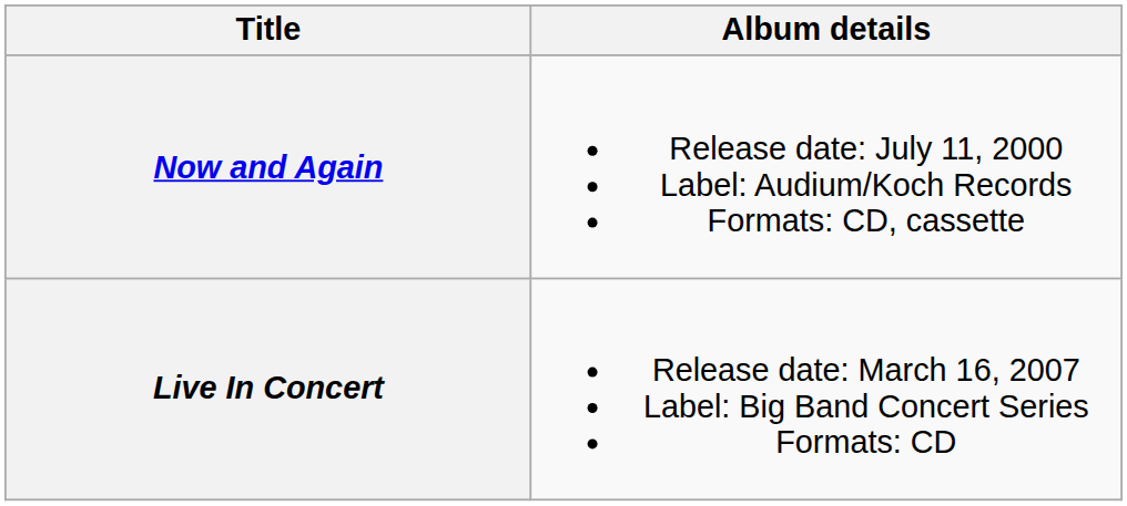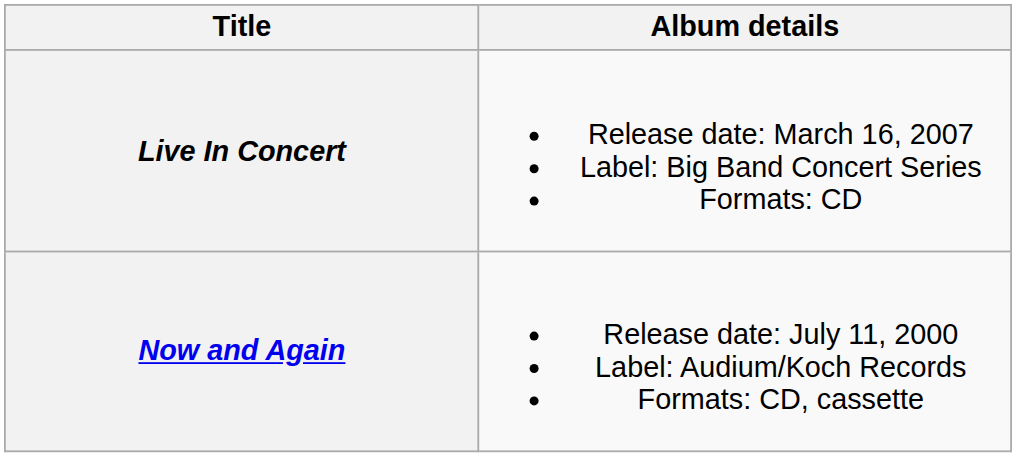rows swapped: Now and Again <-> Live In Concert
